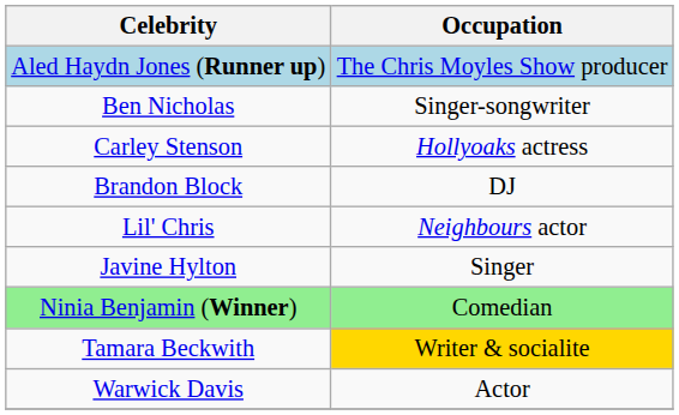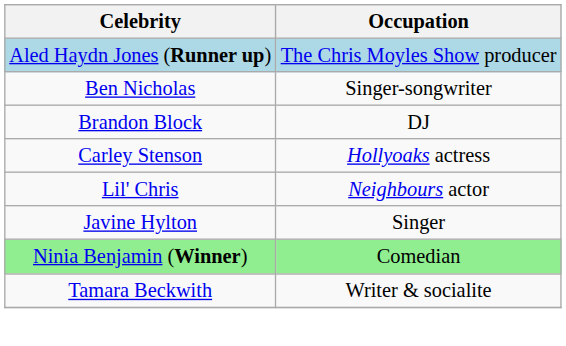rows swapped: Brandon Block <-> Carley Stenson
Tamara Beckwith | Occupation: gold background -> no background
- row: Warwick Davis | Actor
